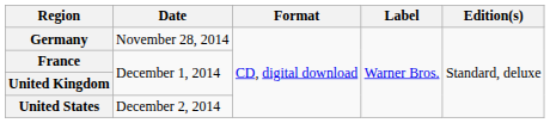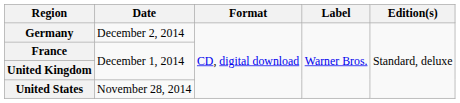Germany | Date: November 28, 2014 -> December 2, 2014
United States | Date: December 2, 2014 -> November 28, 2014
